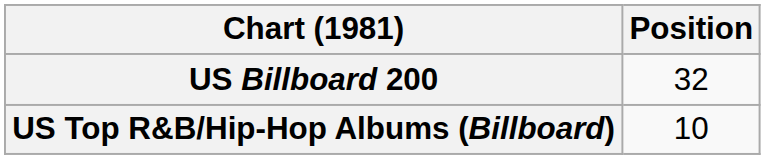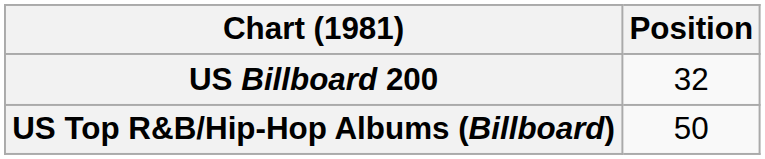US Top R&B/Hip-Hop Albums (Billboard) | Position: 10 -> 50
